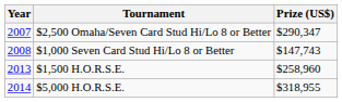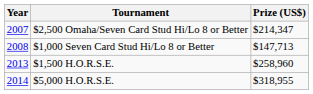$2,500 Omaha/Seven Card Stud Hi/Lo 8 or Better | Prize (US$): $290,347 -> $214,347
$1,000 Seven Card Stud Hi/Lo 8 or Better | Prize (US$): $147,743 -> $147,713
